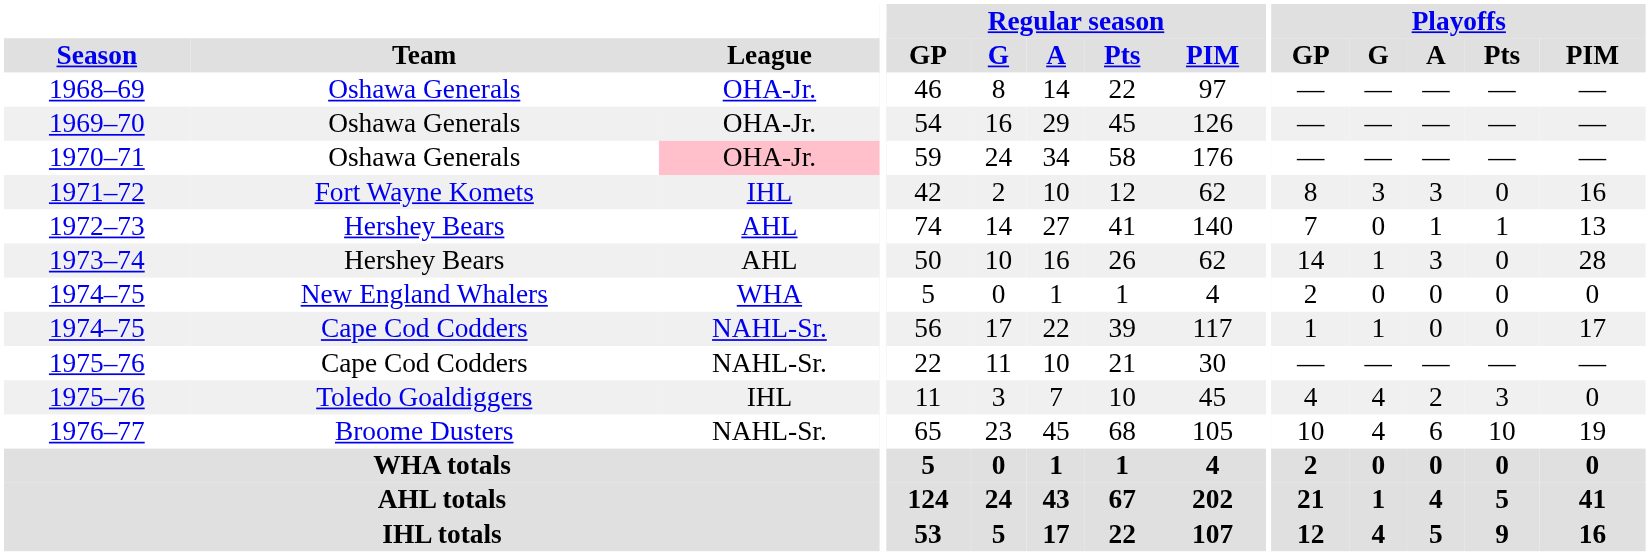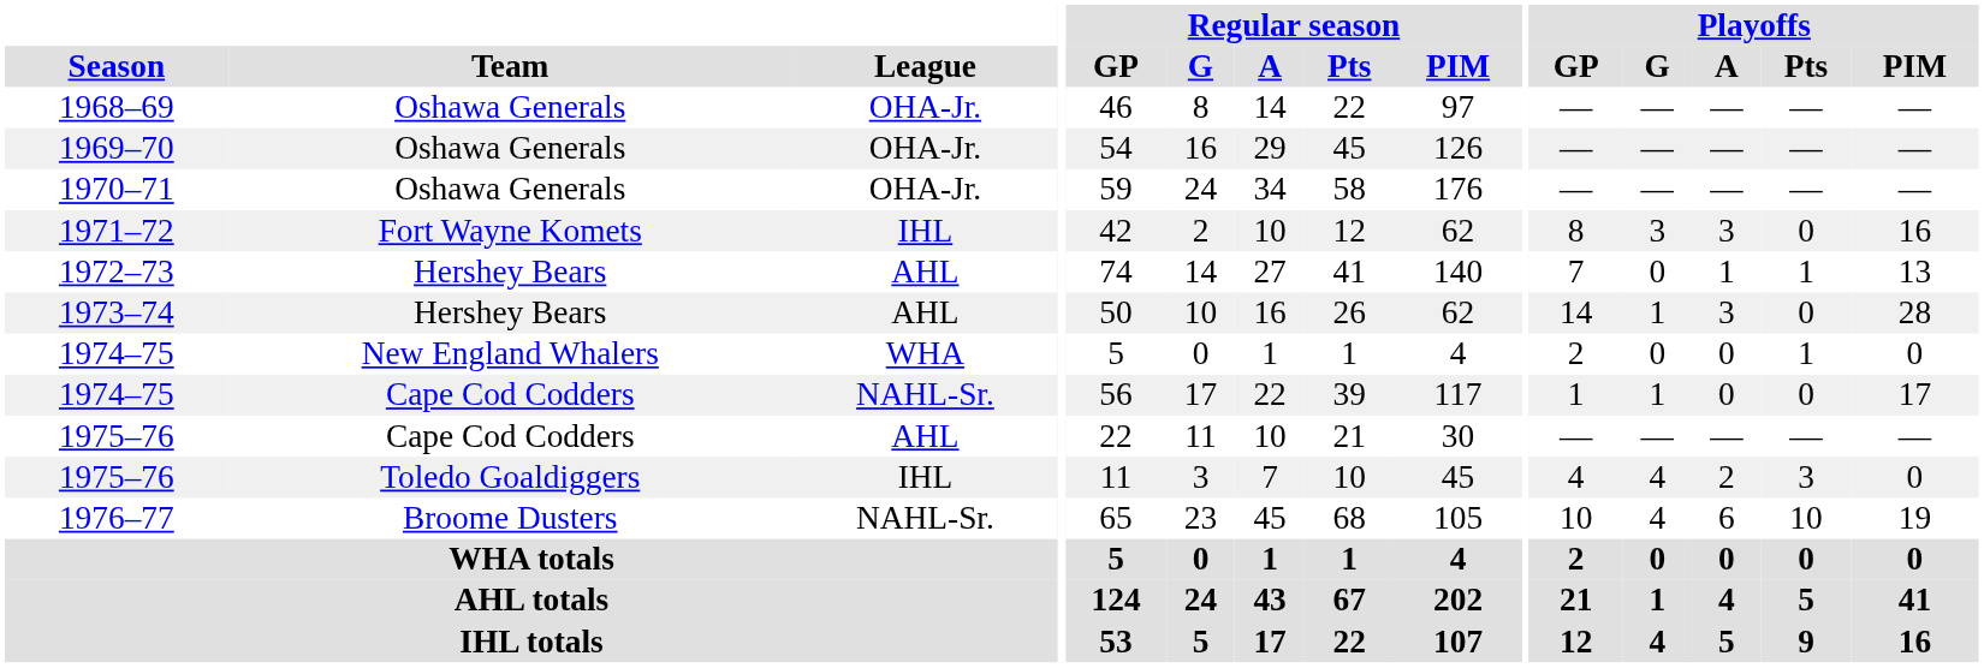1970–71 | League: pink background -> no background
1974–75 / New England Whalers | Playoffs / Pts: 0 -> 1
1975–76 / Cape Cod Codders | League: NAHL-Sr. -> AHL
